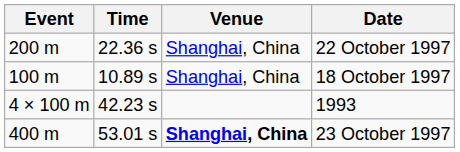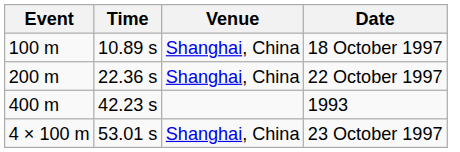rows swapped: 18 October 1997 <-> 22 October 1997
1993 | Event: 4 × 100 m -> 400 m
23 October 1997 | Event: 400 m -> 4 × 100 m
23 October 1997 | Venue: bold -> normal
